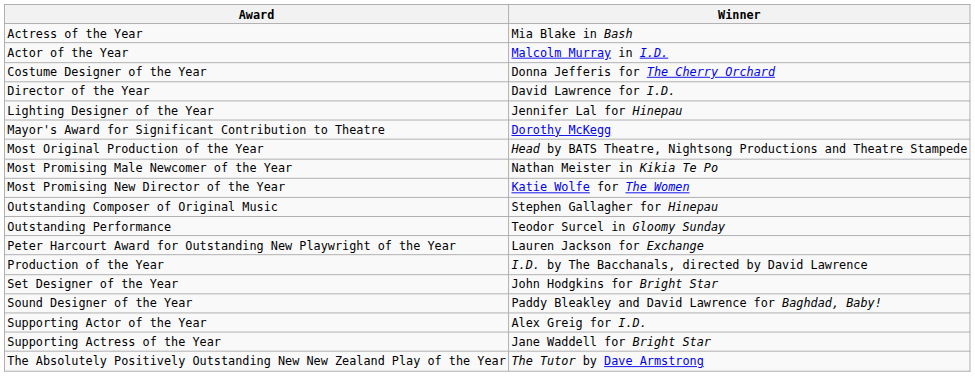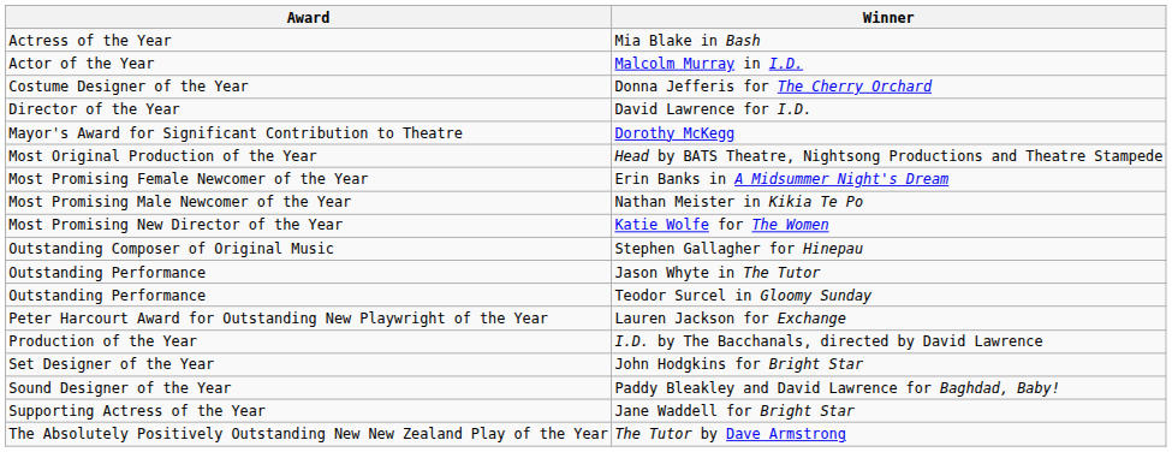- row: Lighting Designer of the Year | Jennifer Lal for Hinepau
+ row: Most Promising Female Newcomer of the Year | Erin Banks in A Midsummer Night's Dream
+ row: Outstanding Performance | Jason Whyte in The Tutor
- row: Supporting Actor of the Year | Alex Greig for I.D.
